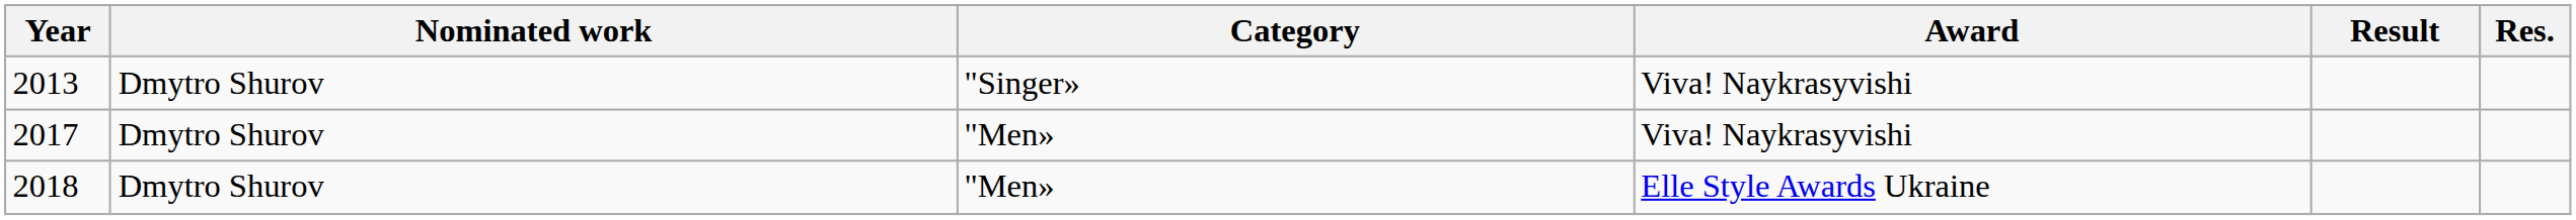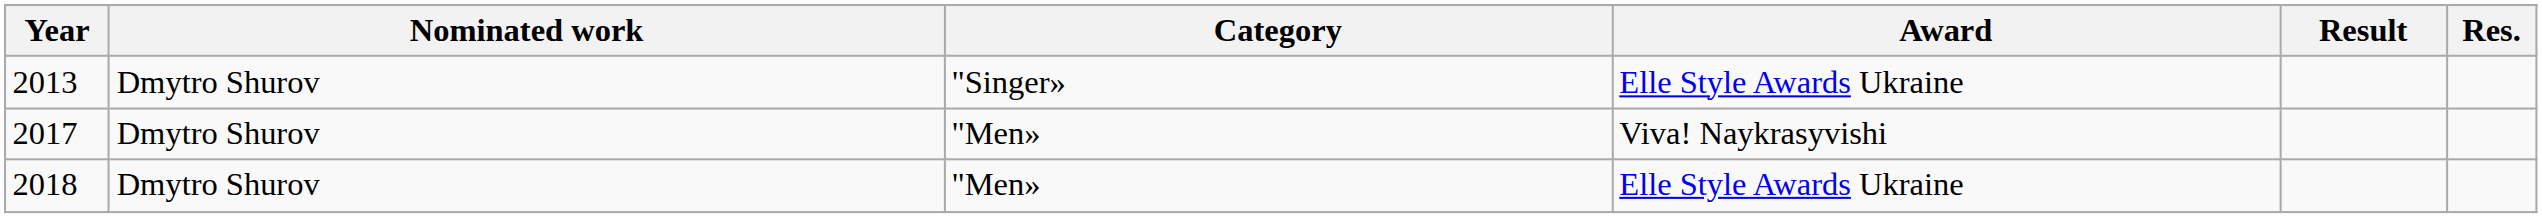2013 | Award: Viva! Naykrasyvishi -> Elle Style Awards Ukraine
